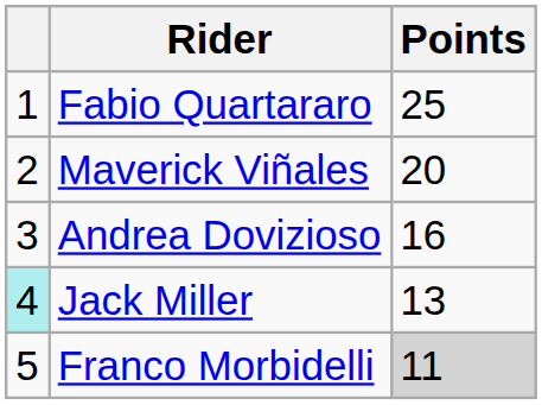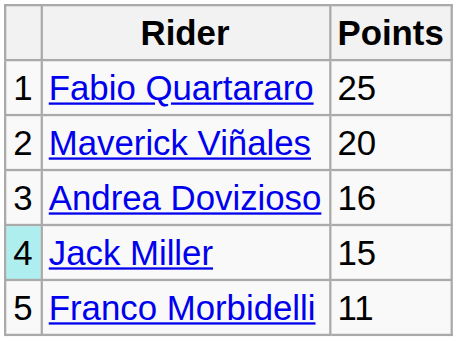Jack Miller | Points: 13 -> 15
Franco Morbidelli | Points: lightgrey background -> no background
